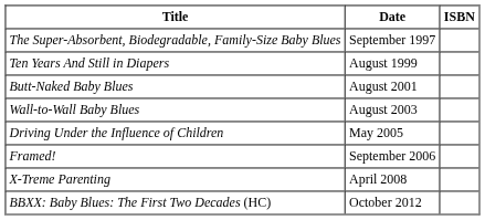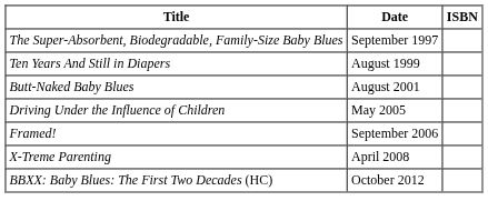- row: Wall-to-Wall Baby Blues | August 2003
